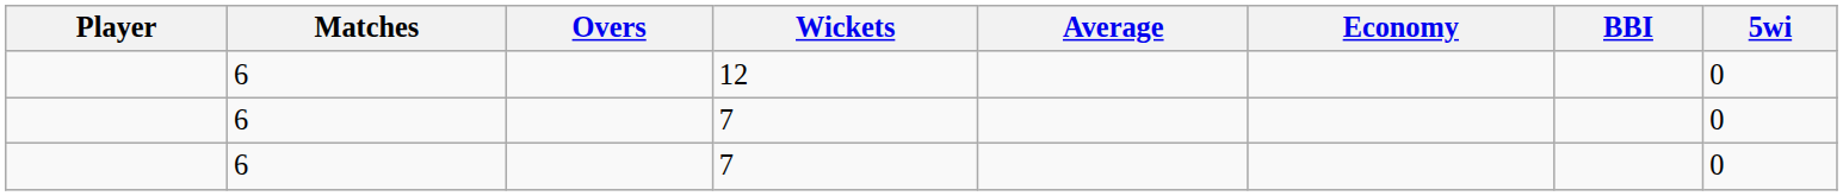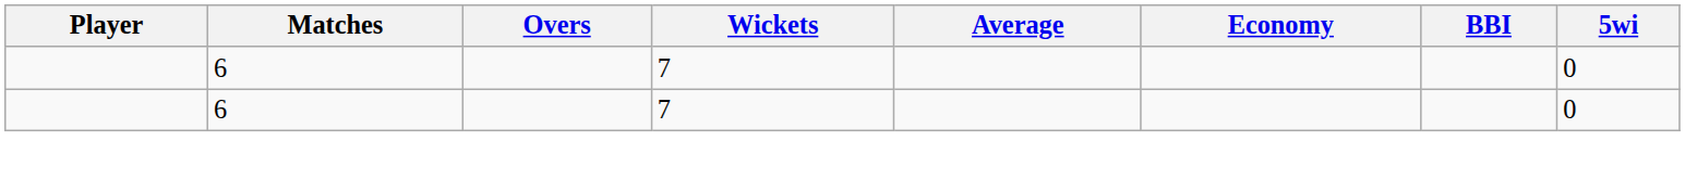- row: 6 | 12 | 0
